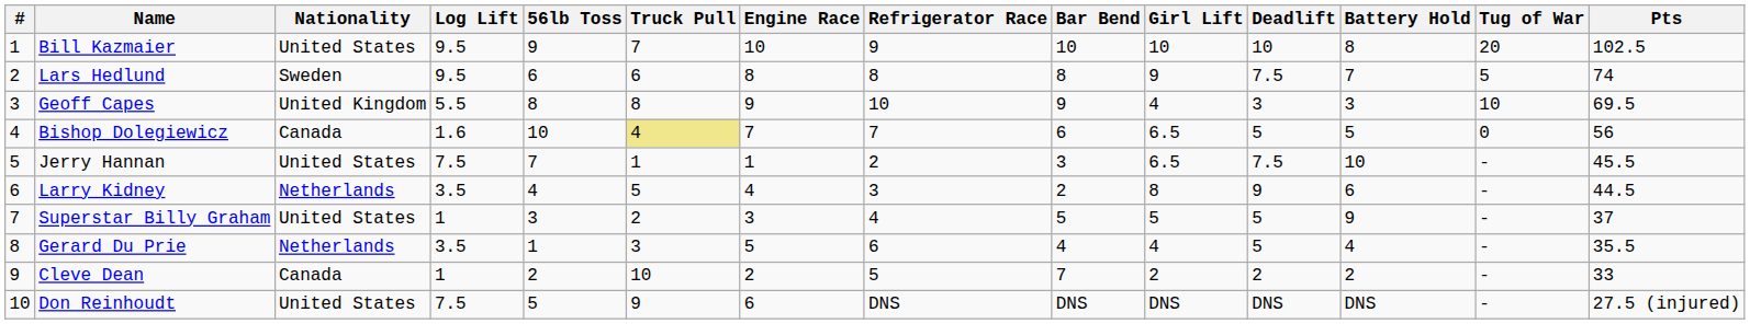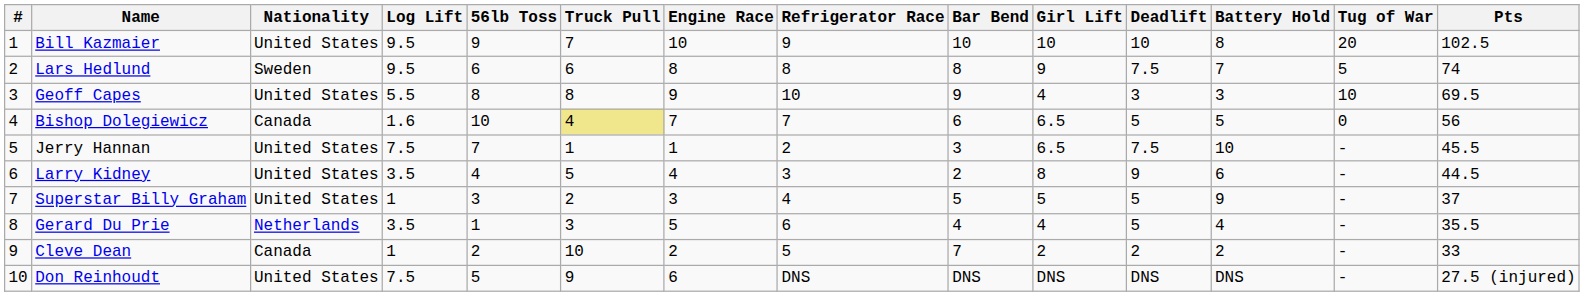Geoff Capes | Nationality: United Kingdom -> United States
Larry Kidney | Nationality: Netherlands -> United States
